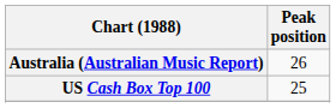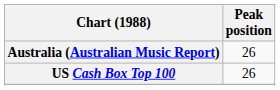US Cash Box Top 100 | Peak position: 25 -> 26
